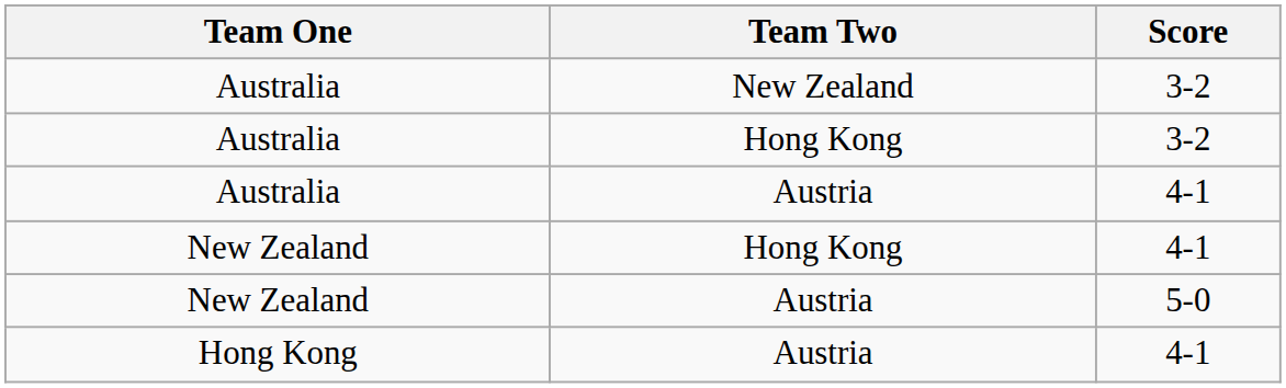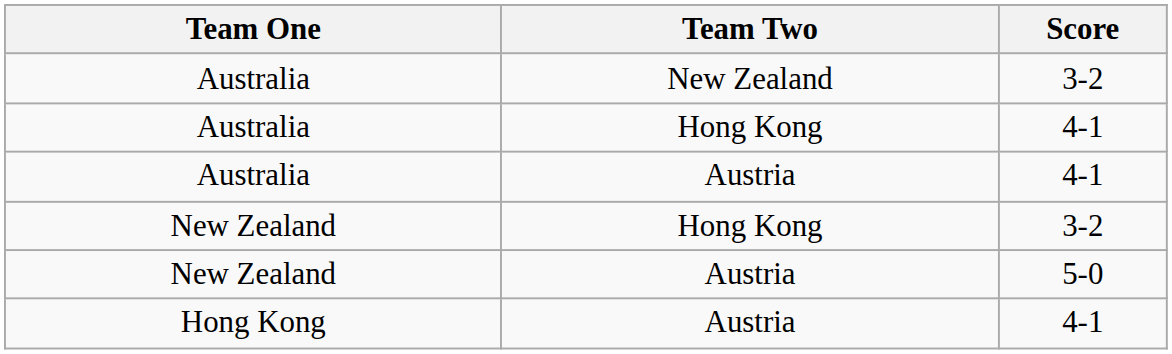Australia / Hong Kong | Score: 3-2 -> 4-1
New Zealand / Hong Kong | Score: 4-1 -> 3-2
